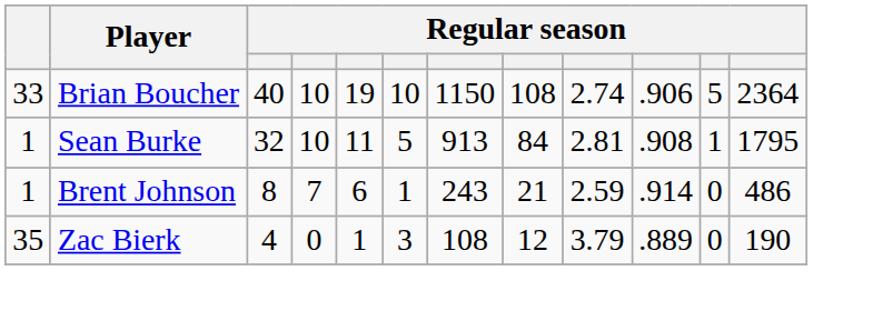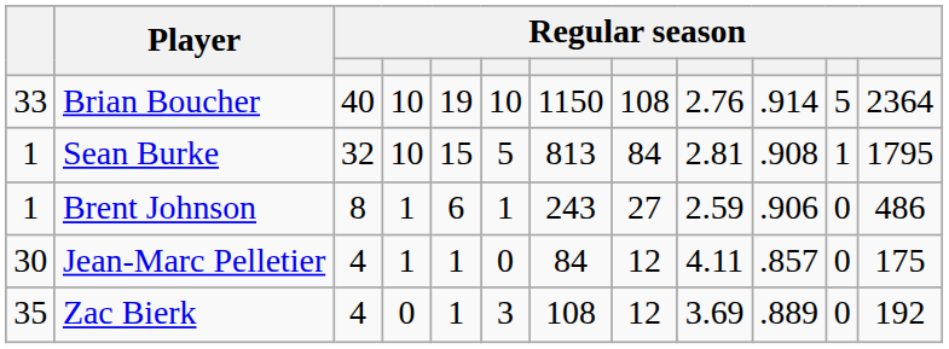Brian Boucher | column 9: 2.74 -> 2.76
Brian Boucher | column 10: .906 -> .914
Sean Burke | column 5: 11 -> 15
Sean Burke | column 7: 913 -> 813
Brent Johnson | column 4: 7 -> 1
Brent Johnson | column 8: 21 -> 27
Brent Johnson | column 10: .914 -> .906
+ row: 30 | Jean-Marc Pelletier | 4 | 1 | 1 | 0 | 84 | 12 | 4.11 | .857 | 0 | 175
Zac Bierk | column 9: 3.79 -> 3.69
Zac Bierk | column 12: 190 -> 192
